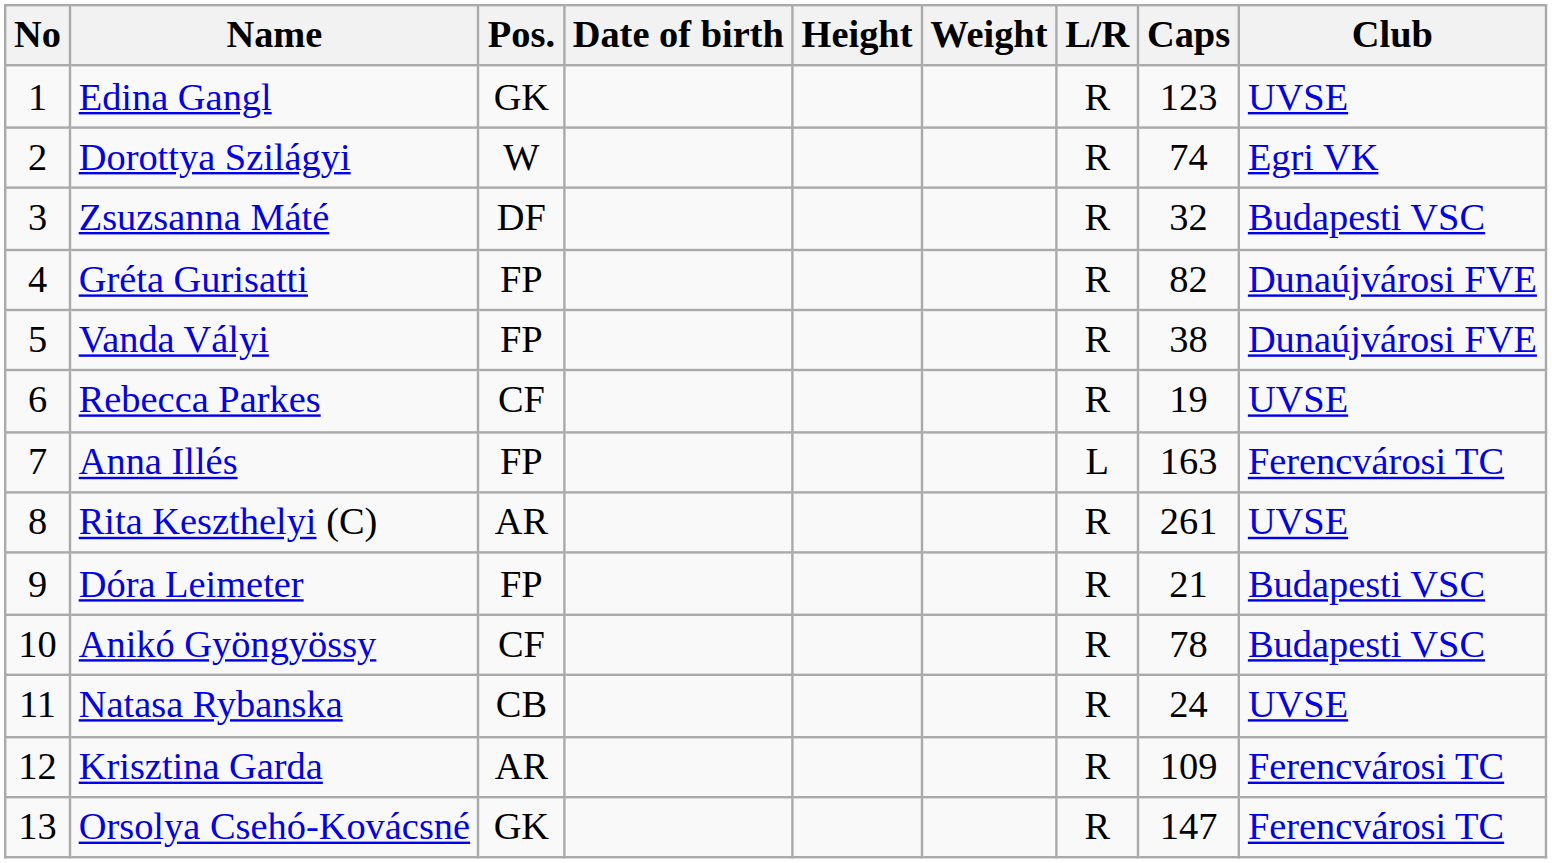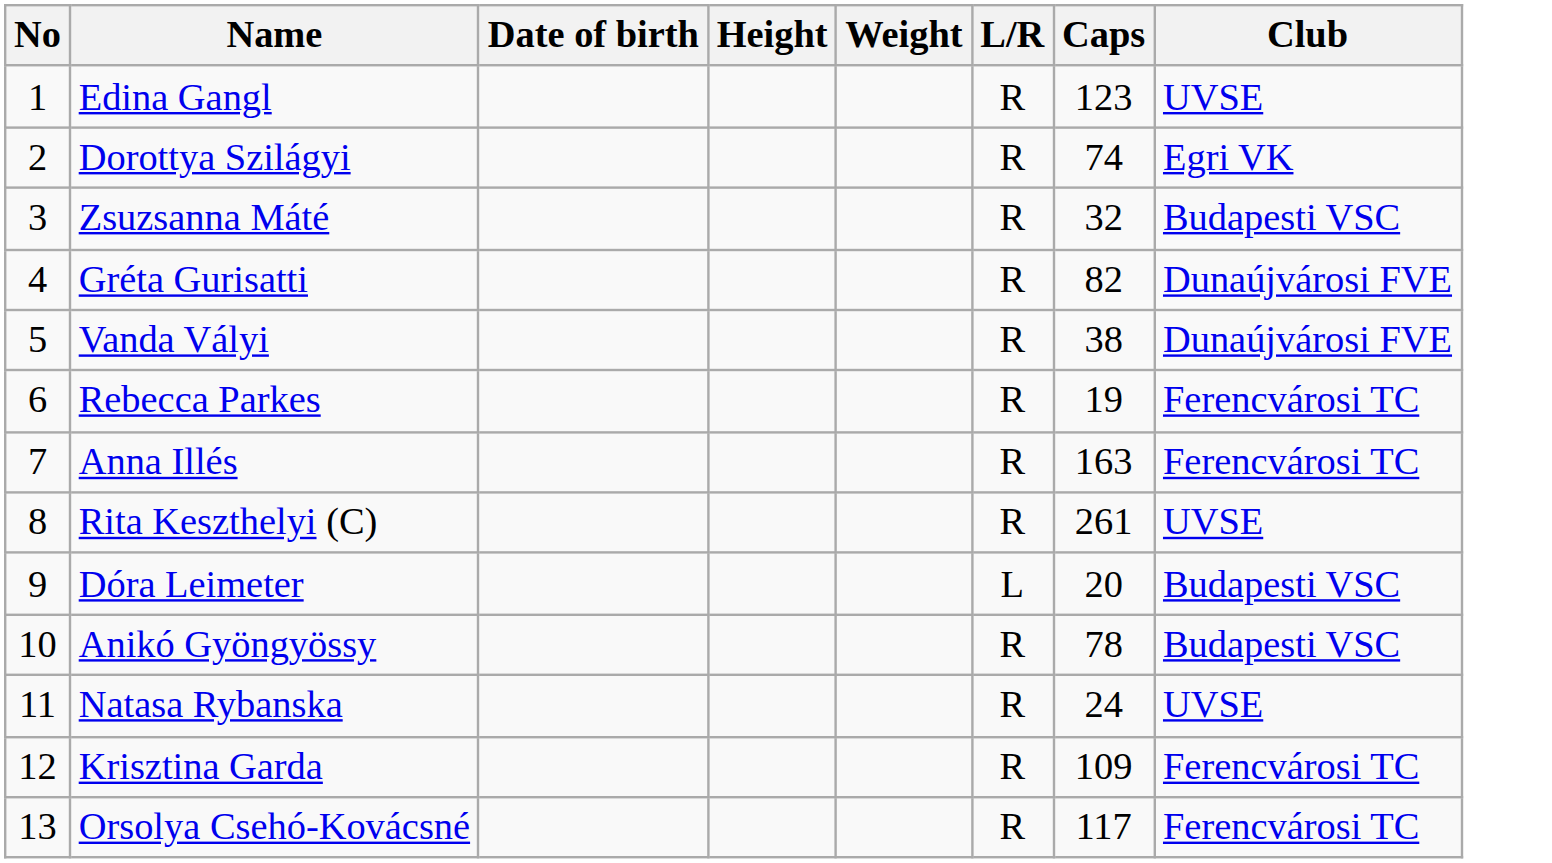- column: Pos. | GK | W | DF | FP | FP | CF | FP | AR | FP | CF | CB | AR | GK
Rebecca Parkes | Club: UVSE -> Ferencvárosi TC
Anna Illés | L/R: L -> R
Dóra Leimeter | L/R: R -> L
Dóra Leimeter | Caps: 21 -> 20
Orsolya Csehó-Kovácsné | Caps: 147 -> 117
